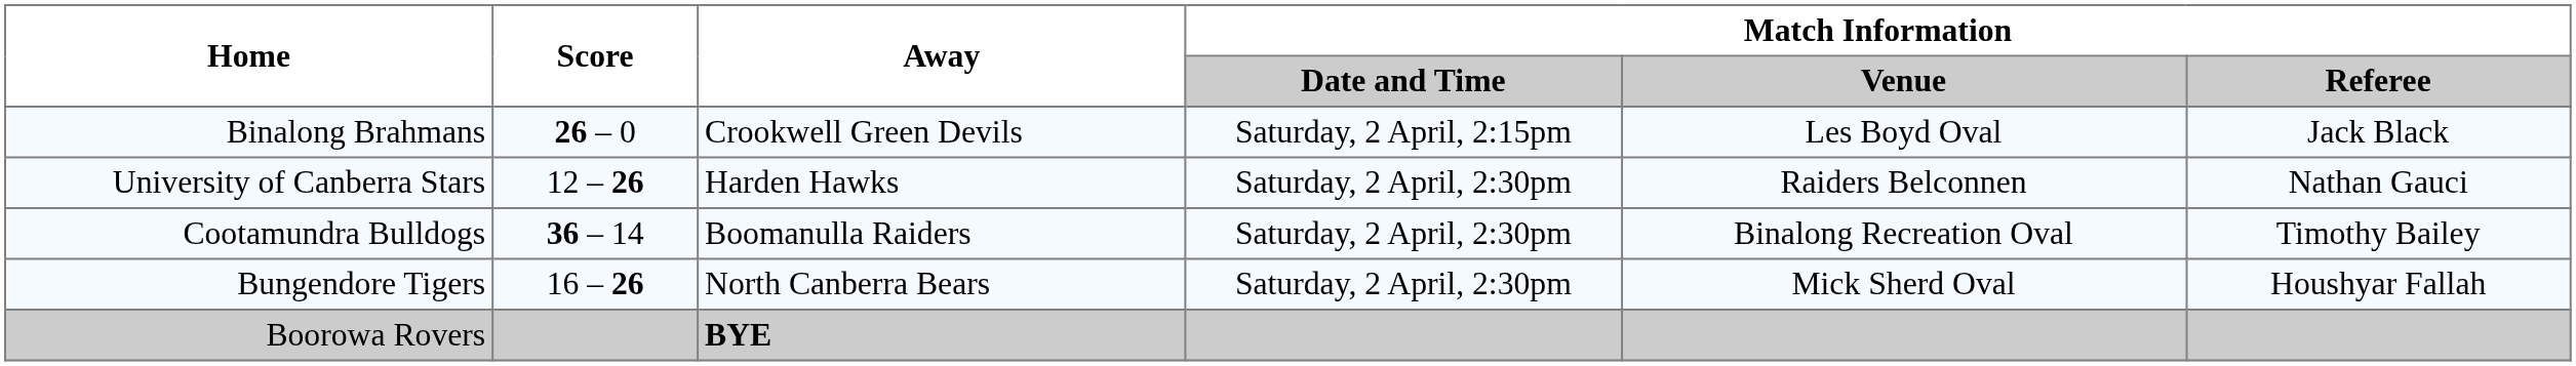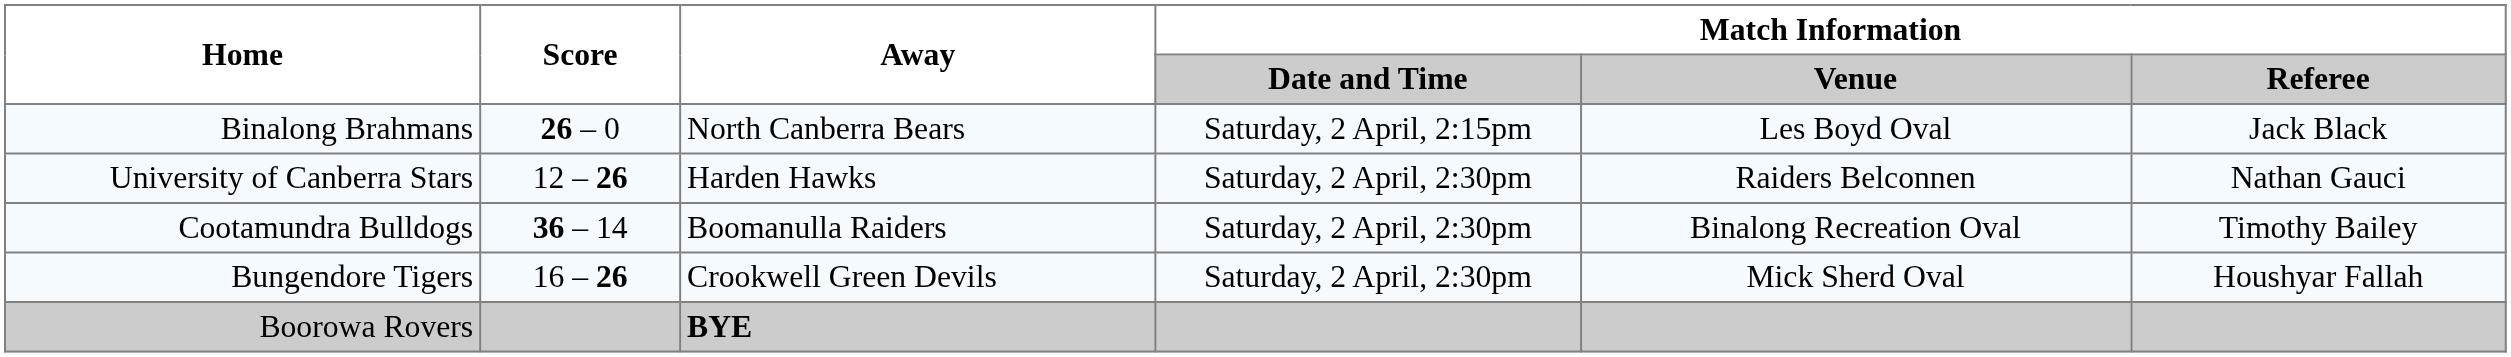Binalong Brahmans | Away: Crookwell Green Devils -> North Canberra Bears
Bungendore Tigers | Away: North Canberra Bears -> Crookwell Green Devils
